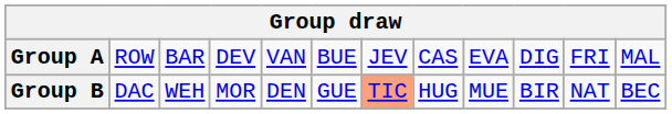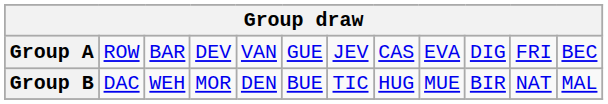Group A | column 6: BUE -> GUE
Group A | column 12: MAL -> BEC
Group B | column 6: GUE -> BUE
Group B | column 7: lightsalmon background -> no background
Group B | column 12: BEC -> MAL
